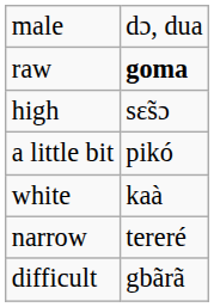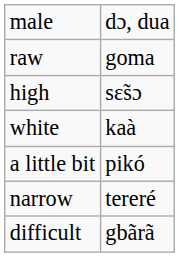raw | column 2: bold -> normal
rows swapped: white <-> a little bit
